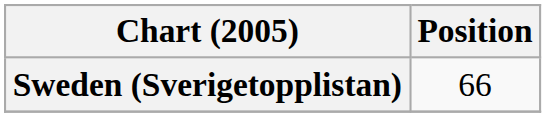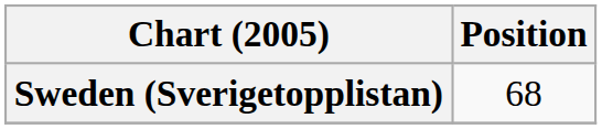Sweden (Sverigetopplistan) | Position: 66 -> 68
